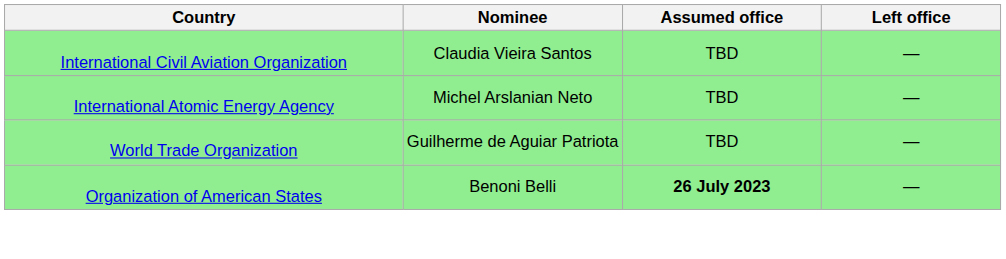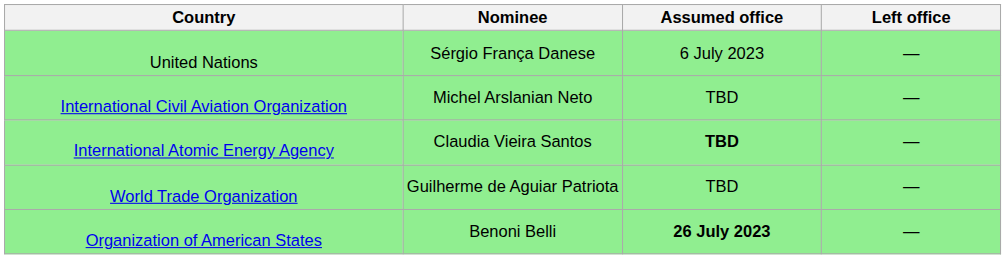+ row: United Nations | Sérgio França Danese | 6 July 2023 | —
International Civil Aviation Organization | Nominee: Claudia Vieira Santos -> Michel Arslanian Neto
International Atomic Energy Agency | Nominee: Michel Arslanian Neto -> Claudia Vieira Santos
International Atomic Energy Agency | Assumed office: normal -> bold
